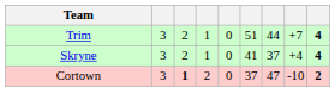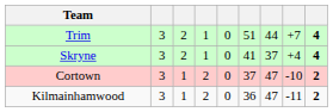Cortown | column 3: bold -> normal
+ row: Kilmainhamwood | 3 | 1 | 2 | 0 | 36 | 47 | -11 | 2
